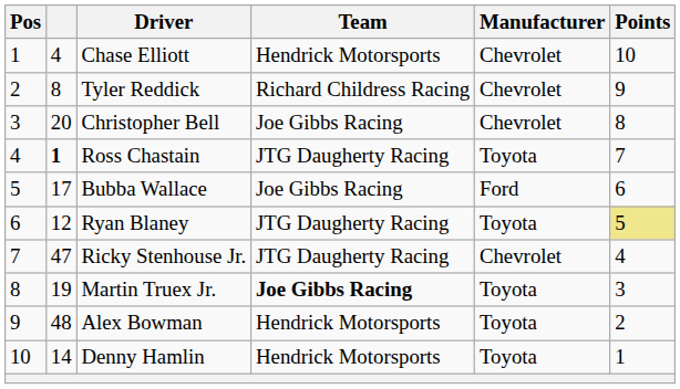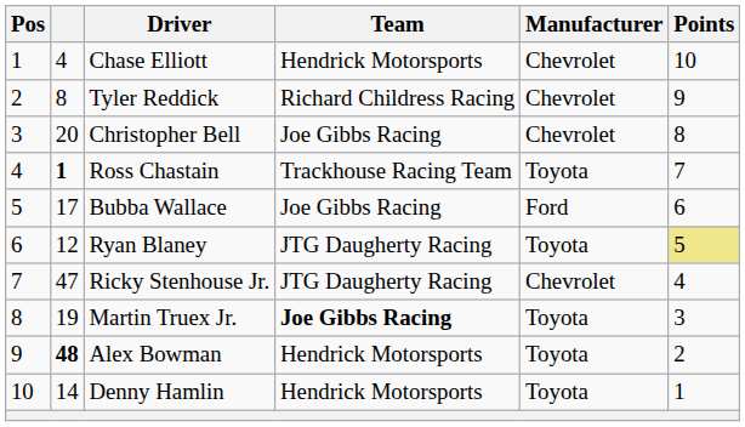Ross Chastain | Team: JTG Daugherty Racing -> Trackhouse Racing Team
Alex Bowman | column 2: normal -> bold
